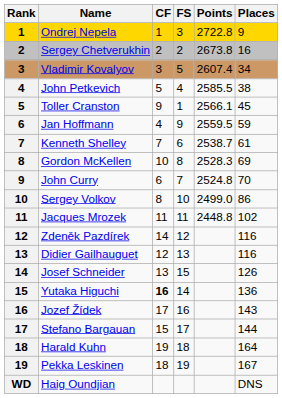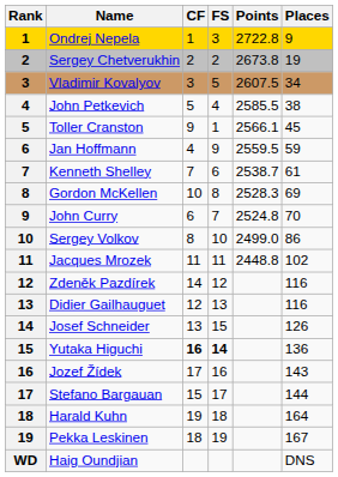Sergey Chetverukhin | Places: 16 -> 19
Vladimir Kovalyov | Points: 2607.4 -> 2607.5
Yutaka Higuchi | FS: normal -> bold
